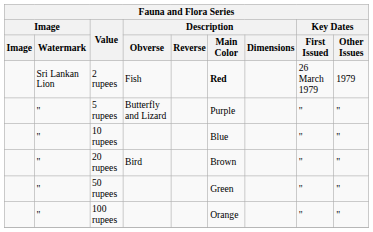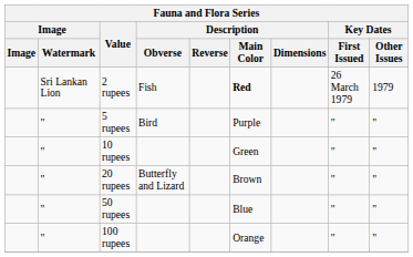5 rupees | Description / Obverse: Butterfly and Lizard -> Bird
10 rupees | Description / Main Color: Blue -> Green
20 rupees | Description / Obverse: Bird -> Butterfly and Lizard
50 rupees | Description / Main Color: Green -> Blue
